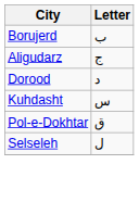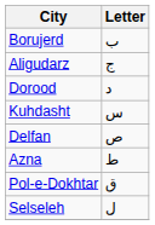+ row: Delfan | ص
+ row: Azna | ط
